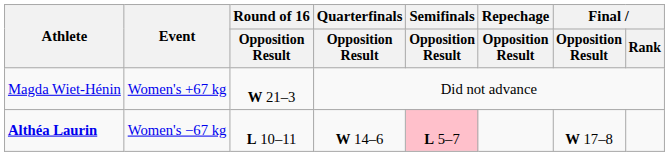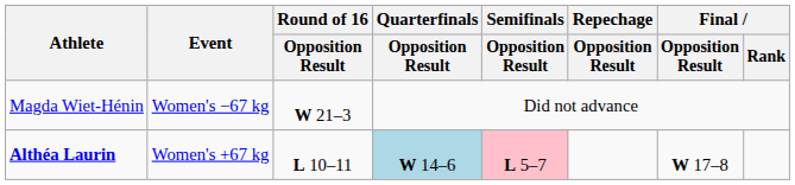Magda Wiet-Hénin | Event: Women's +67 kg -> Women's −67 kg
Althéa Laurin | Event: Women's −67 kg -> Women's +67 kg
Althéa Laurin | Quarterfinals / Opposition Result: no background -> lightblue background
